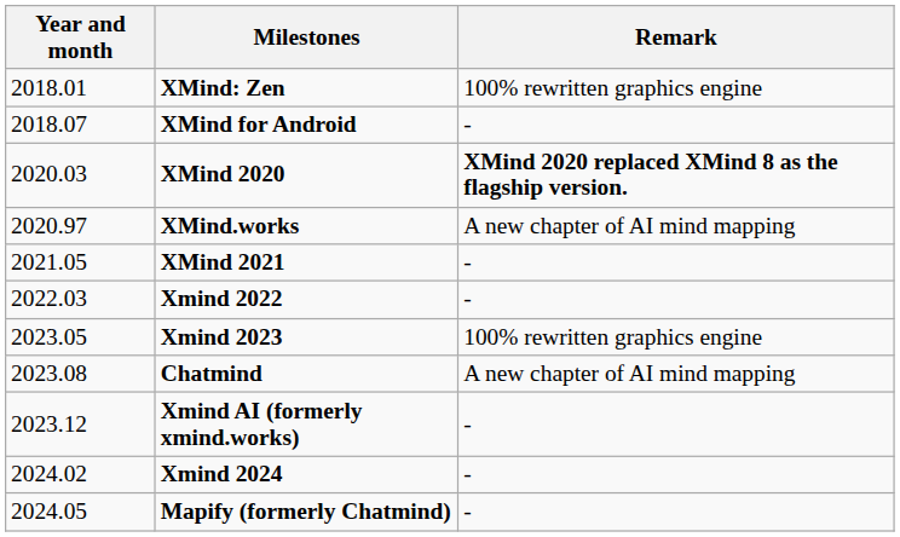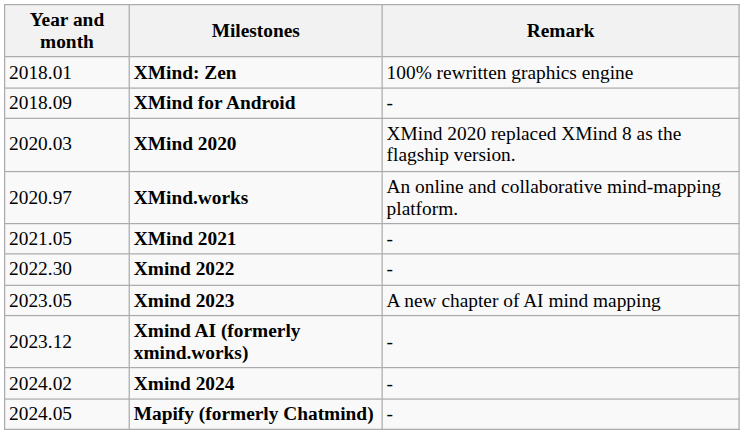XMind for Android | Year and month: 2018.07 -> 2018.09
XMind 2020 | Remark: bold -> normal
XMind.works | Remark: A new chapter of AI mind mapping -> An online and collaborative mind-mapping platform.
Xmind 2022 | Year and month: 2022.03 -> 2022.30
Xmind 2023 | Remark: 100% rewritten graphics engine -> A new chapter of AI mind mapping
- row: 2023.08 | Chatmind | A new chapter of AI mind mapping
